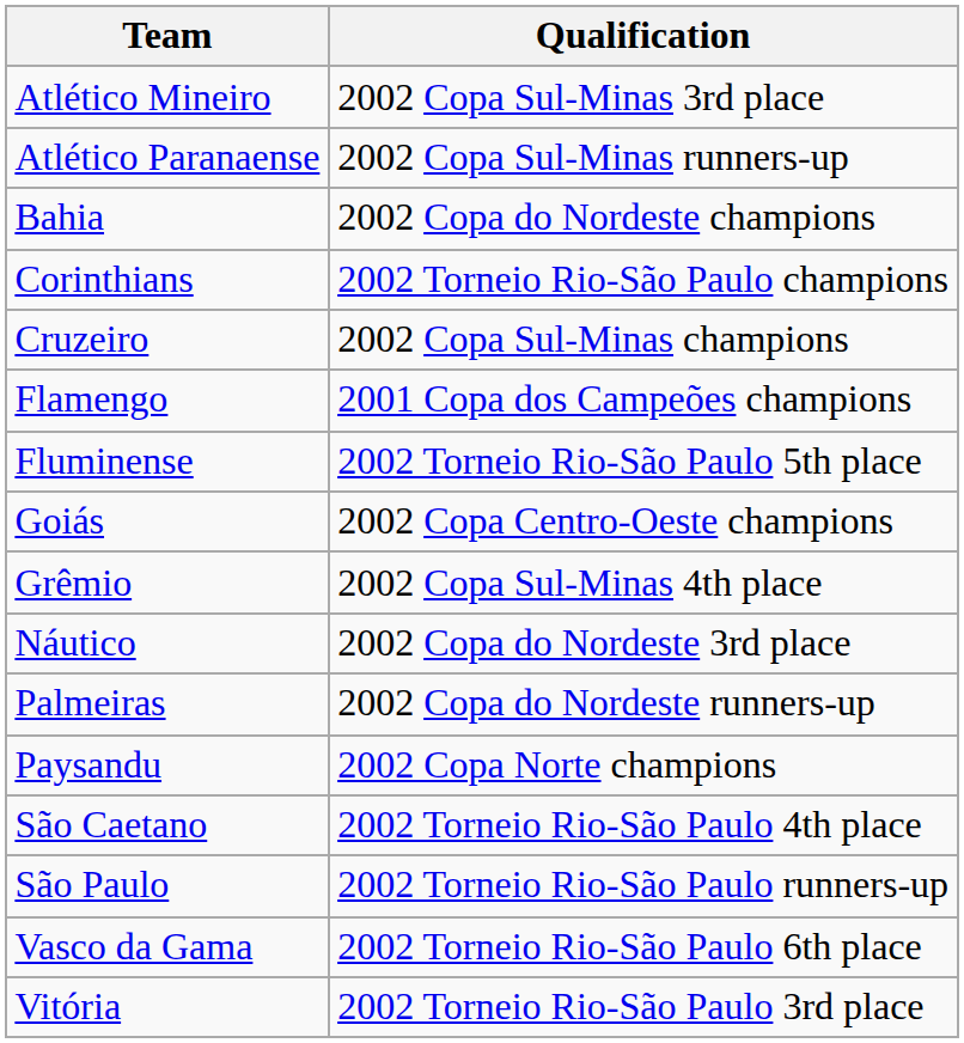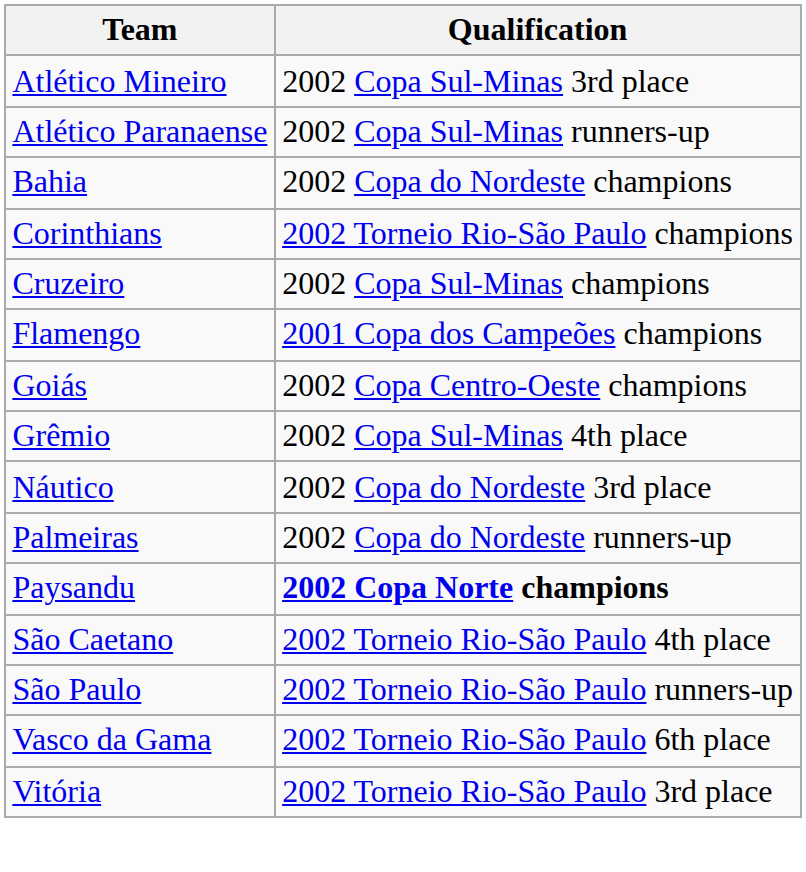- row: Fluminense | 2002 Torneio Rio-São Paulo 5th place
Paysandu | Qualification: normal -> bold
